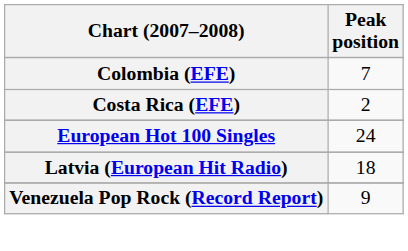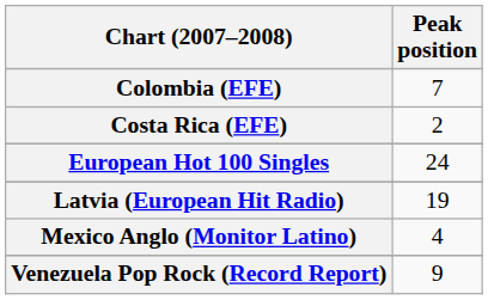Latvia (European Hit Radio) | Peak position: 18 -> 19
+ row: Mexico Anglo (Monitor Latino) | 4
